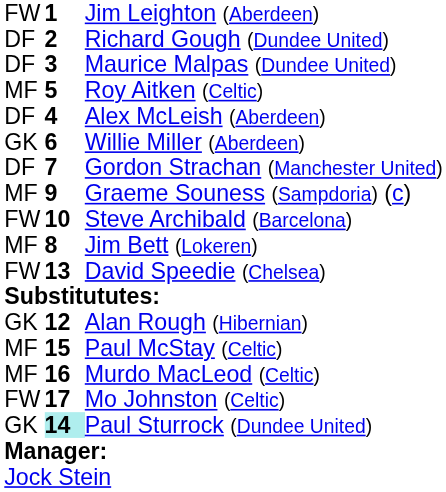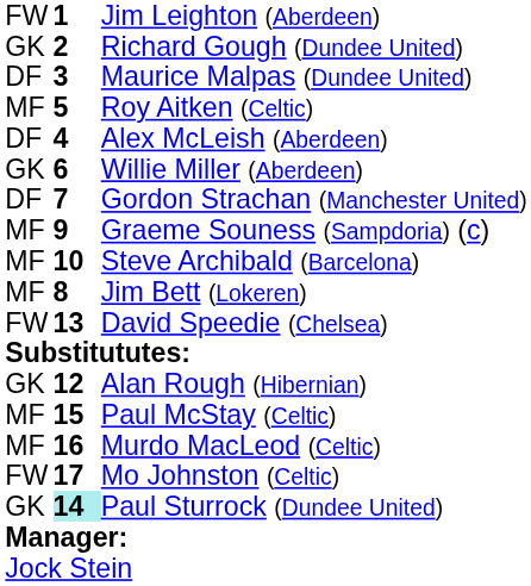Richard Gough (Dundee United) | column 1: DF -> GK
Steve Archibald (Barcelona) | column 1: FW -> MF
